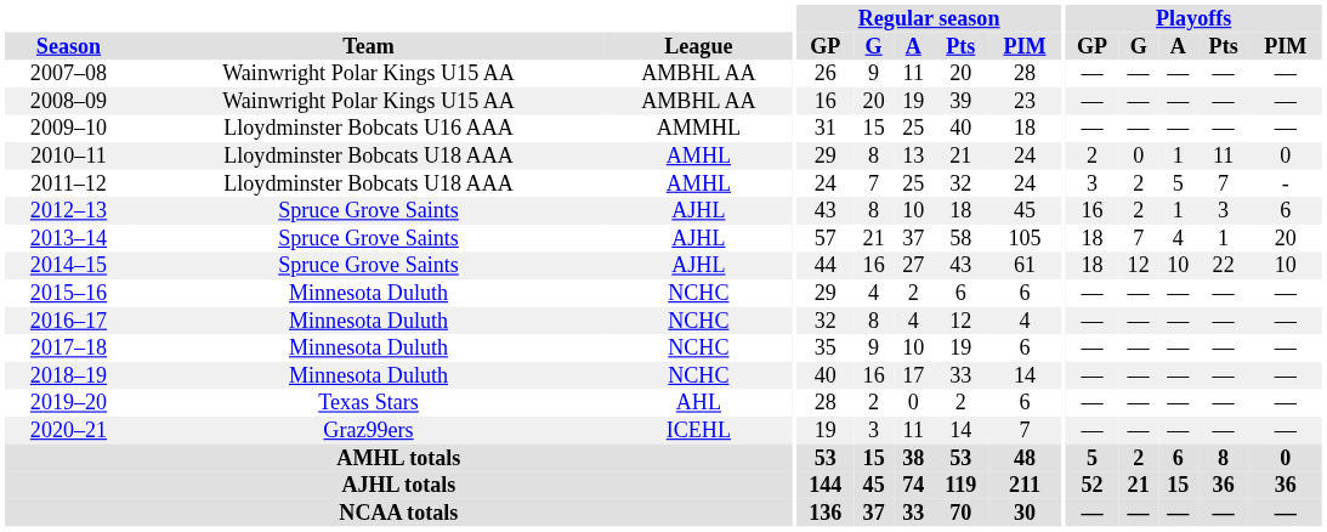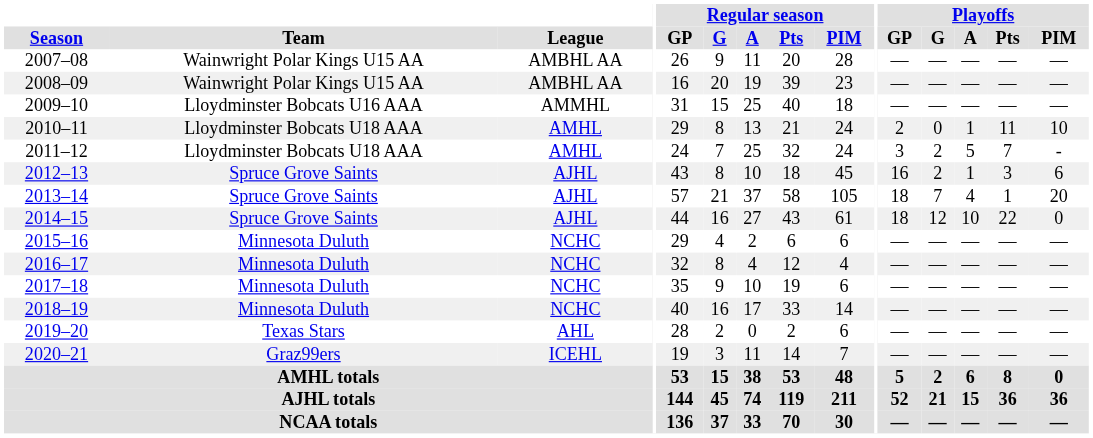2010–11 | Playoffs / PIM: 0 -> 10
2014–15 | Playoffs / PIM: 10 -> 0
